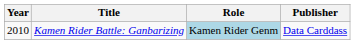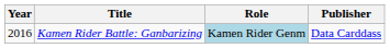Kamen Rider Battle: Ganbarizing | Year: 2010 -> 2016
